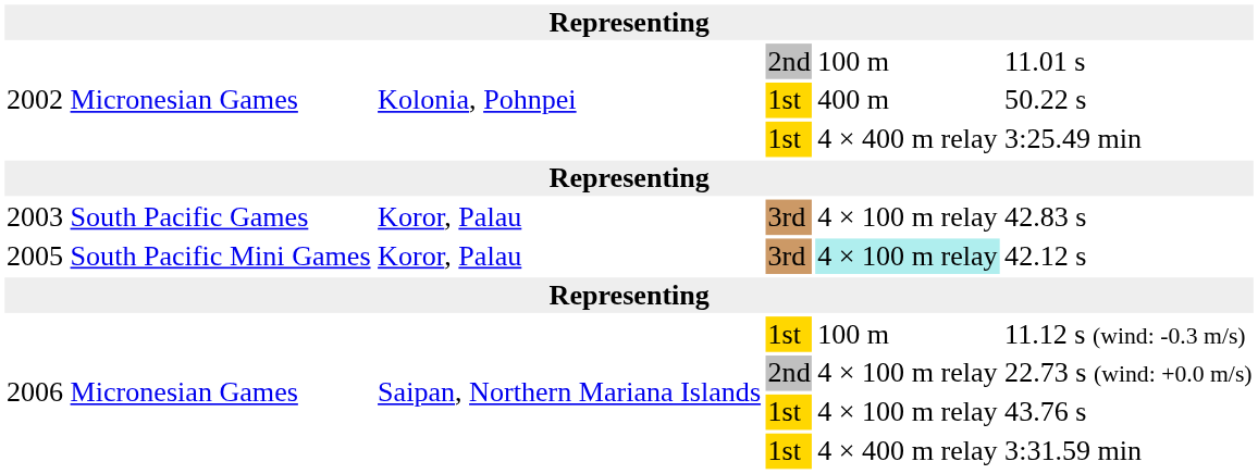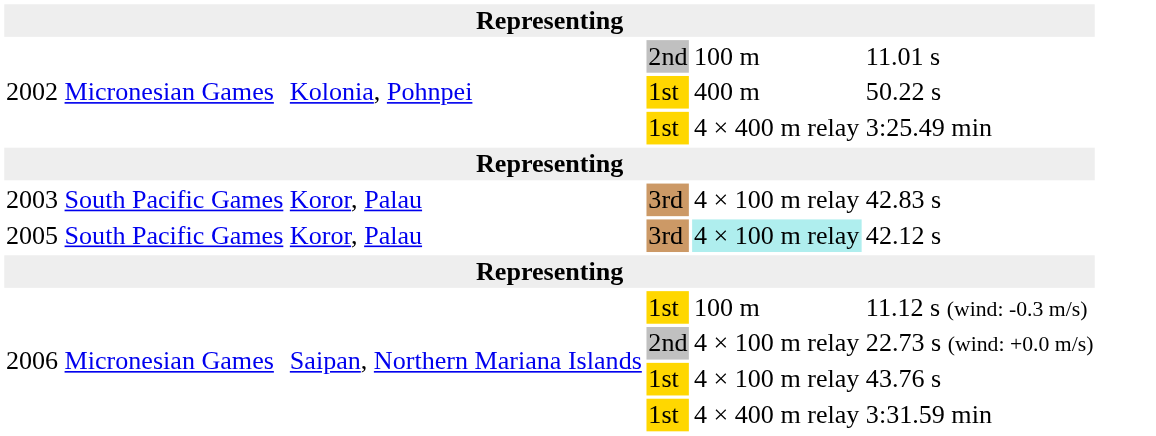2005 | column 2: South Pacific Mini Games -> South Pacific Games
